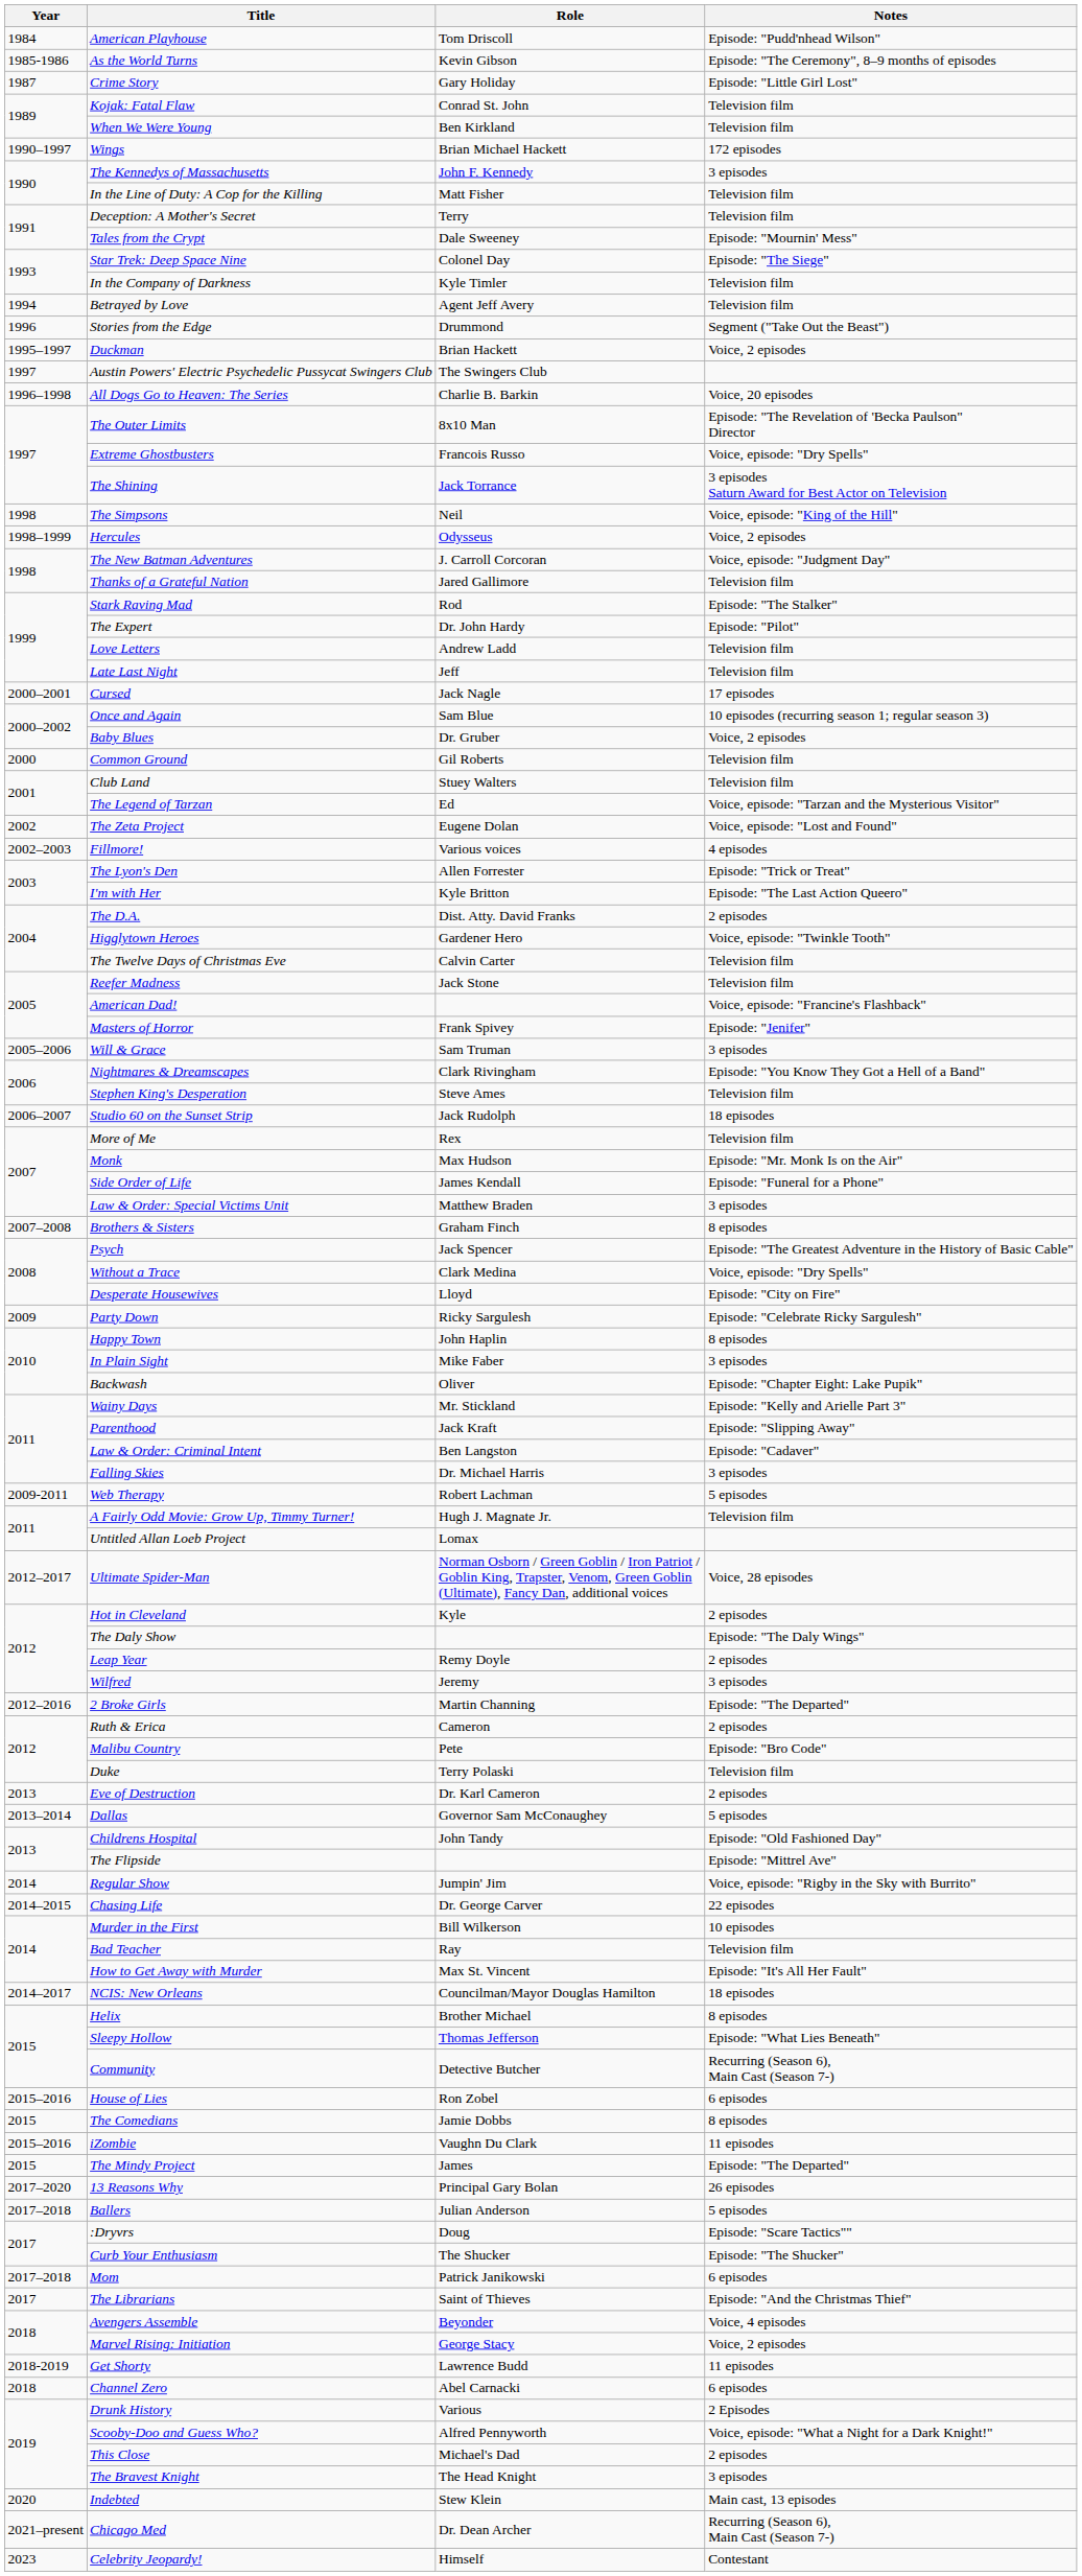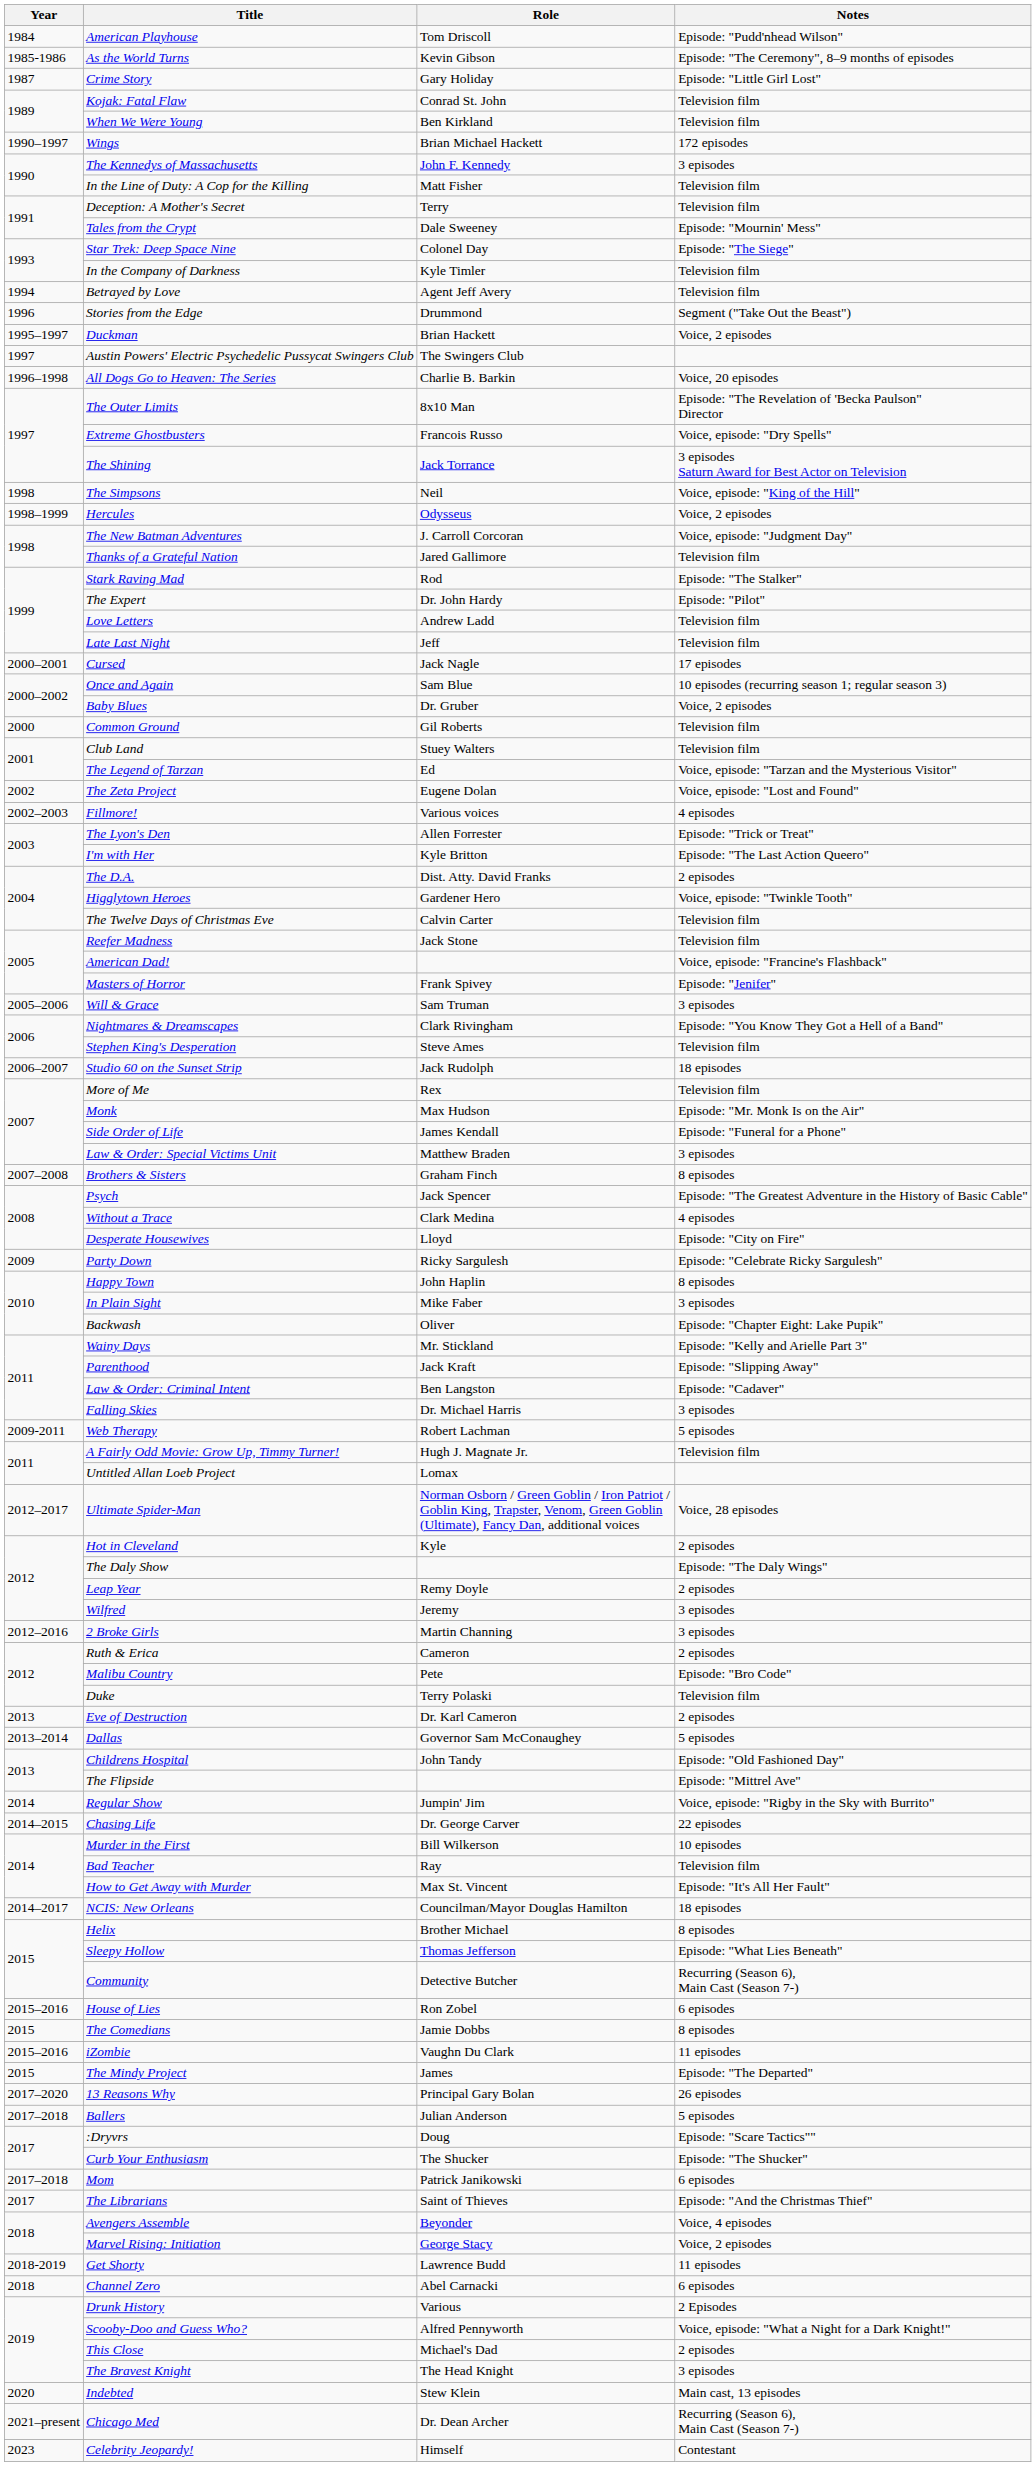Without a Trace | Notes: Voice, episode: "Dry Spells" -> 4 episodes
2 Broke Girls | Notes: Episode: "The Departed" -> 3 episodes
